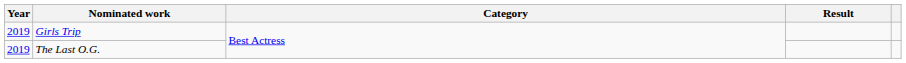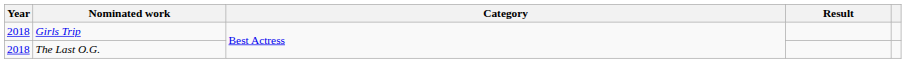Girls Trip | Year: 2019 -> 2018
The Last O.G. | Year: 2019 -> 2018
